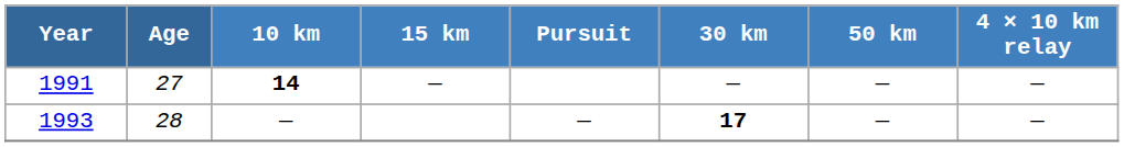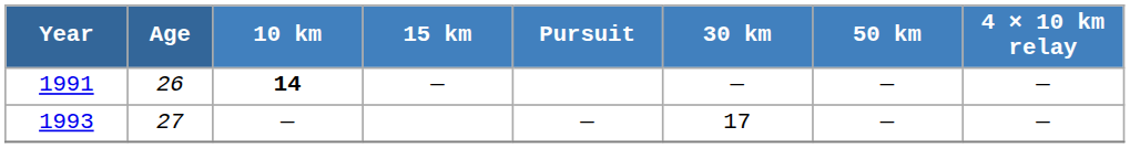1991 | Age: 27 -> 26
1993 | Age: 28 -> 27
1993 | 30 km: bold -> normal
